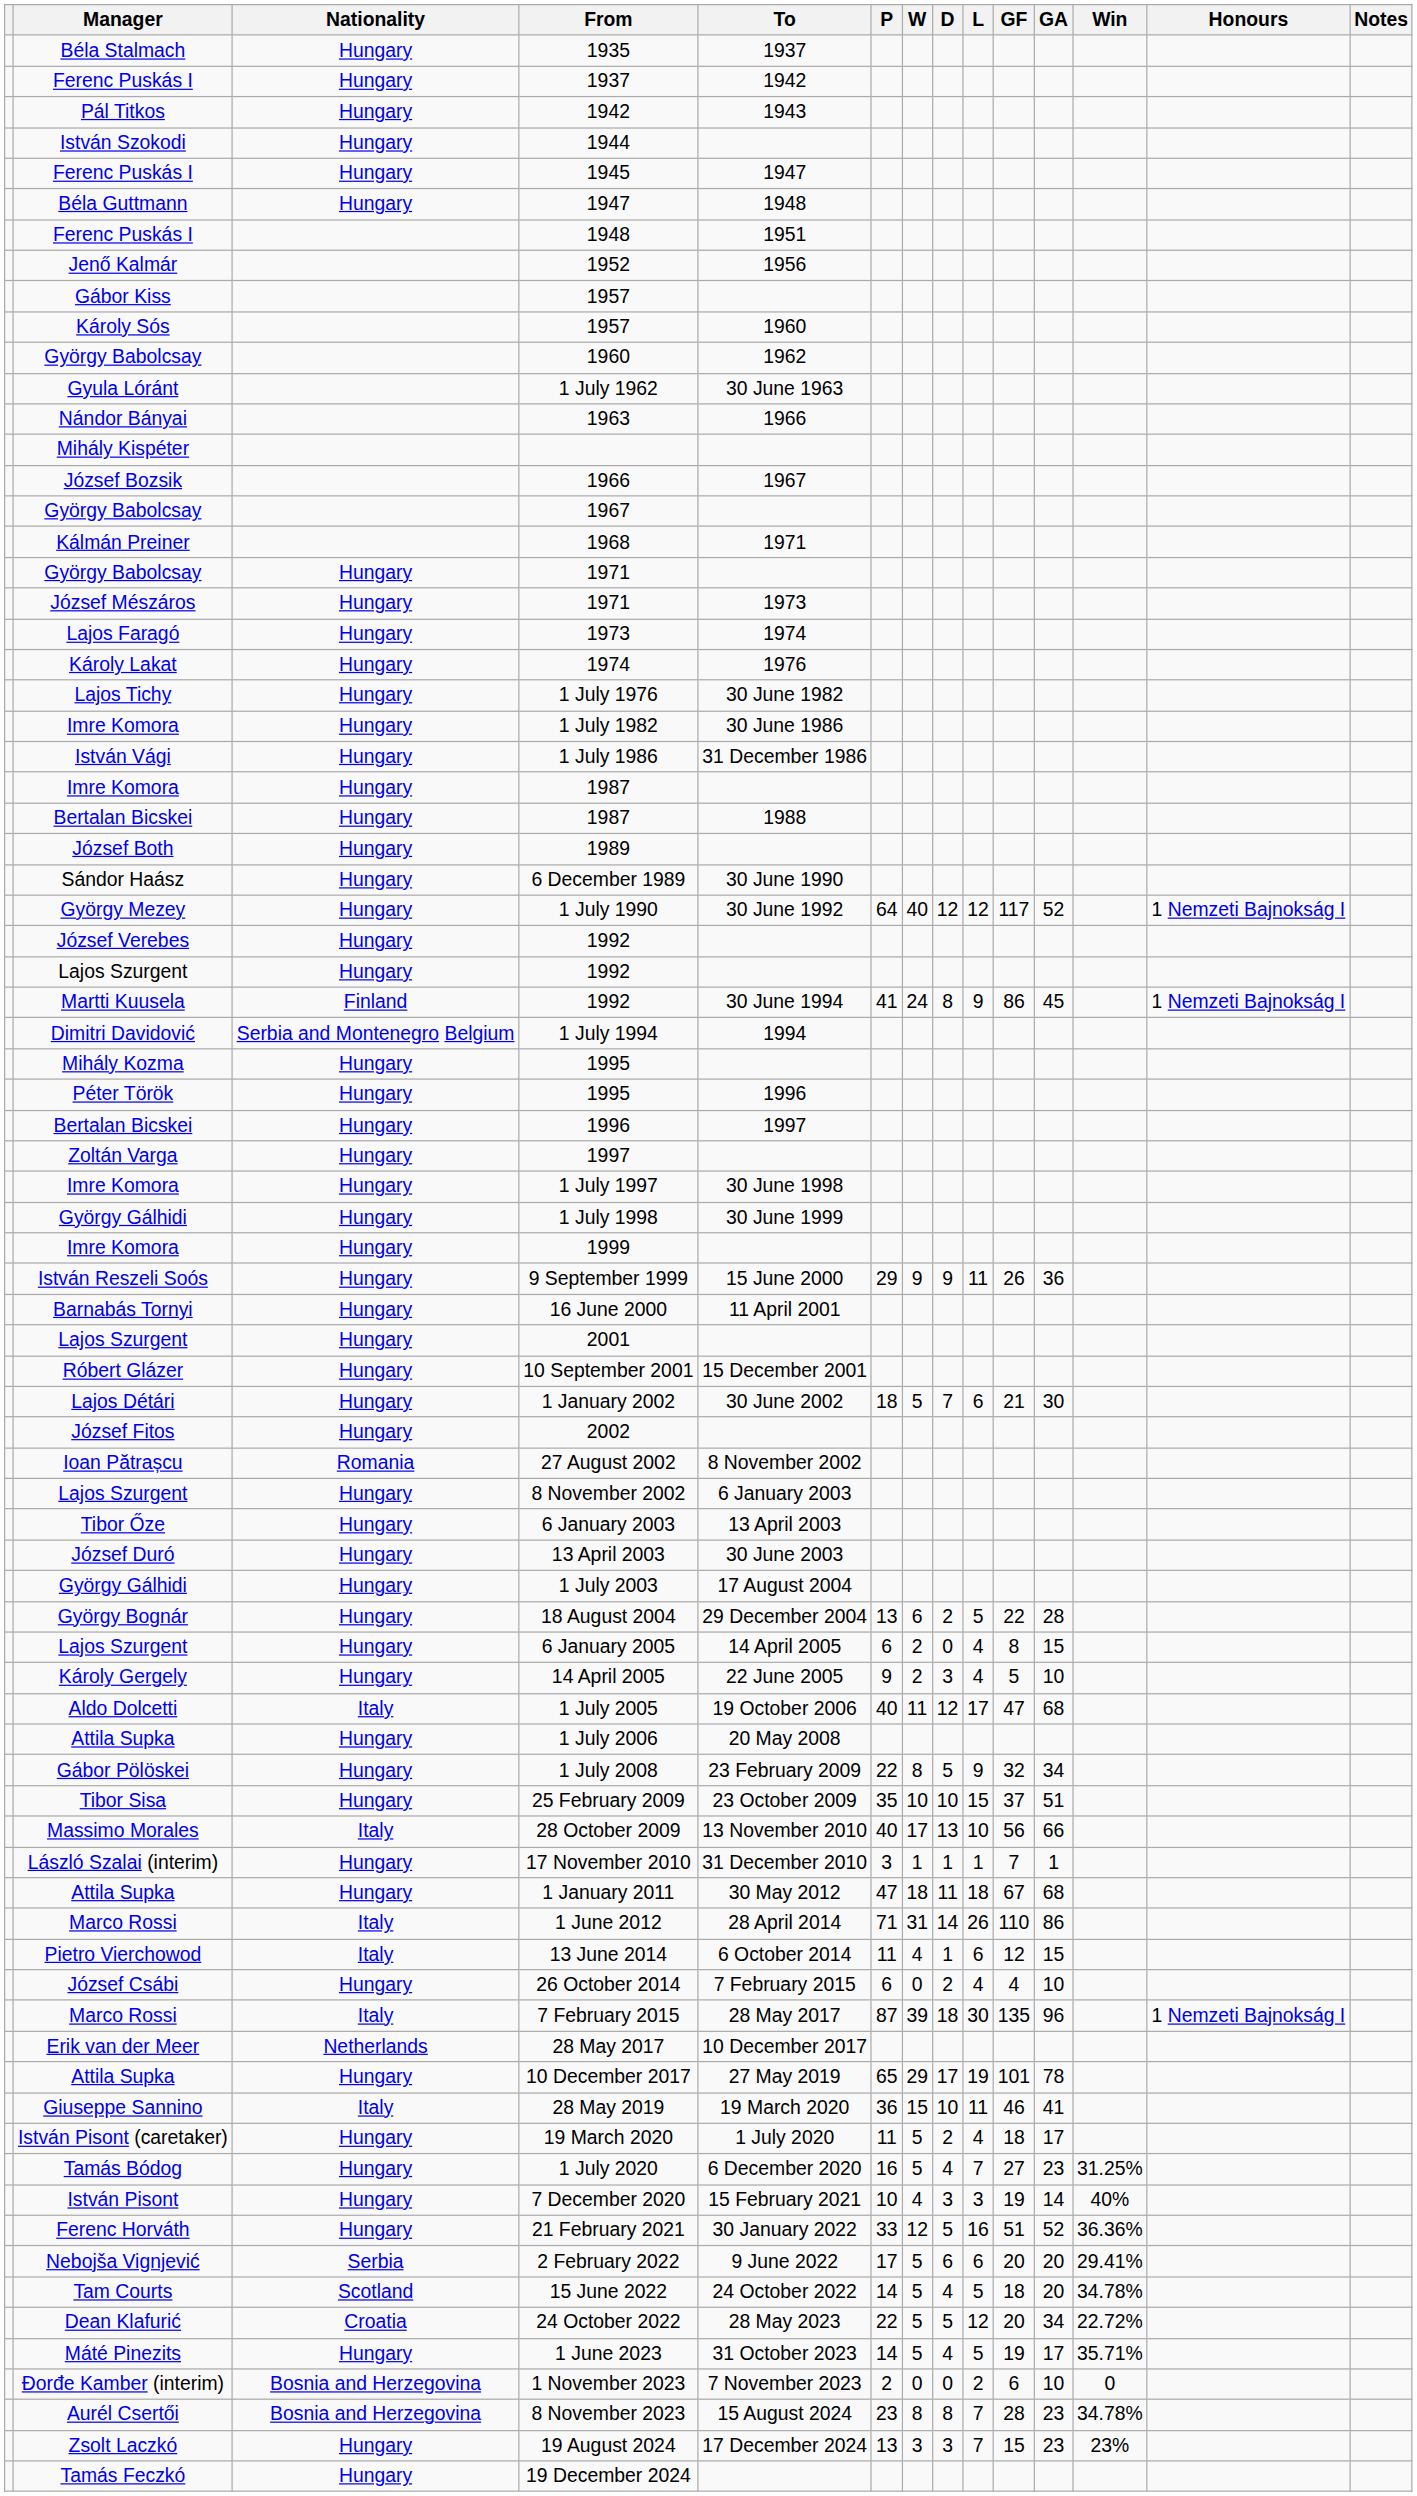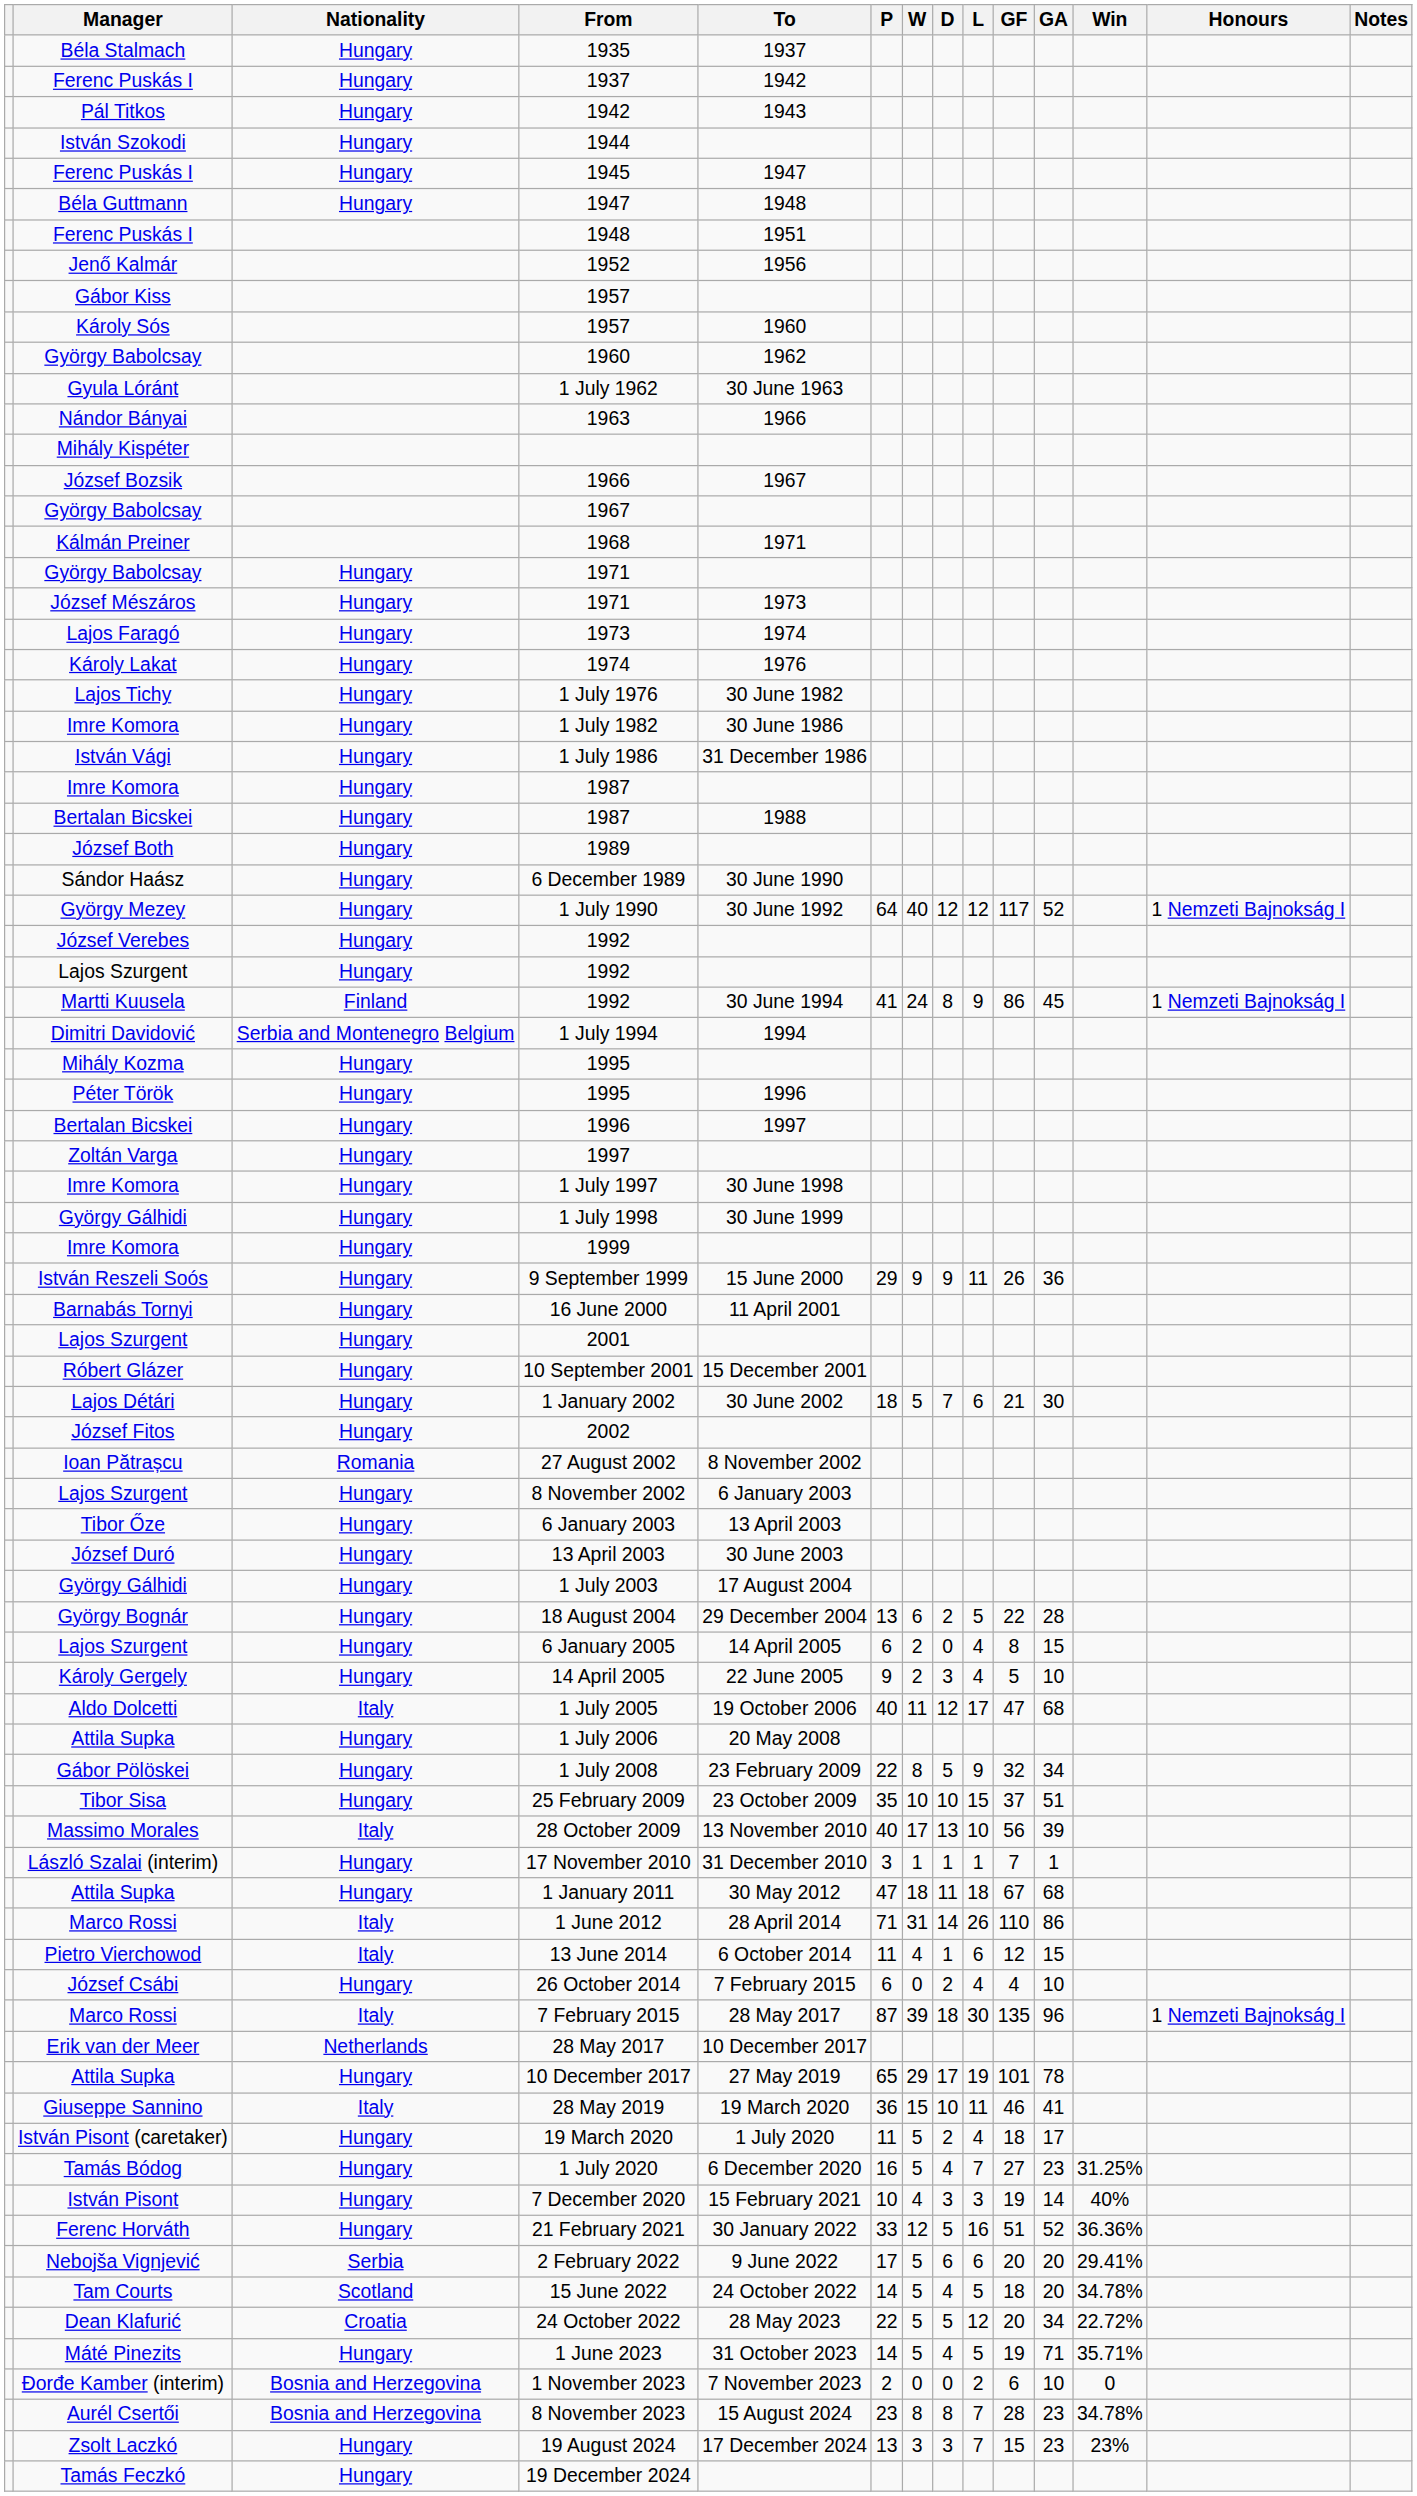28 October 2009 | GA: 66 -> 39
1 June 2023 | GA: 17 -> 71
